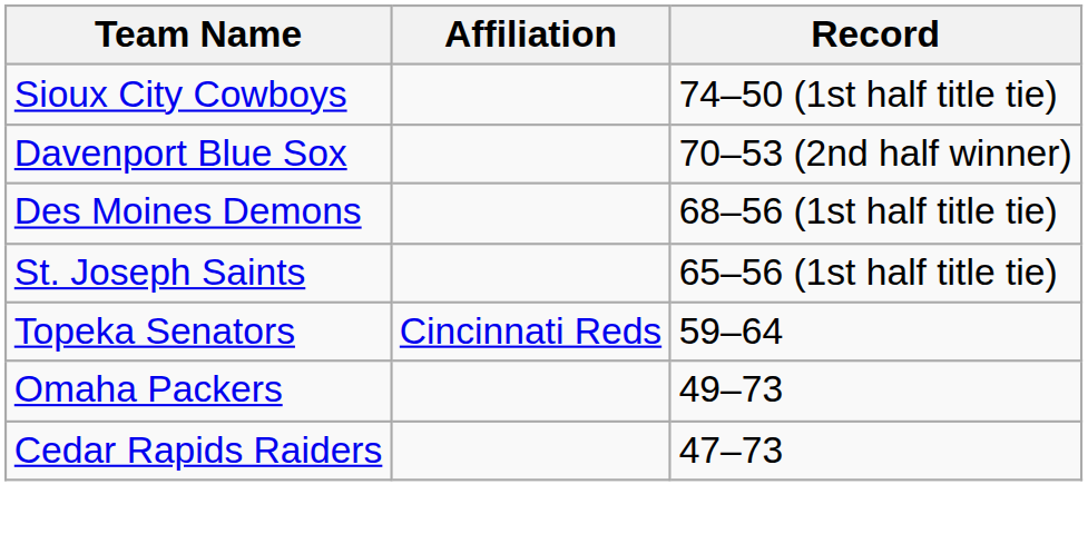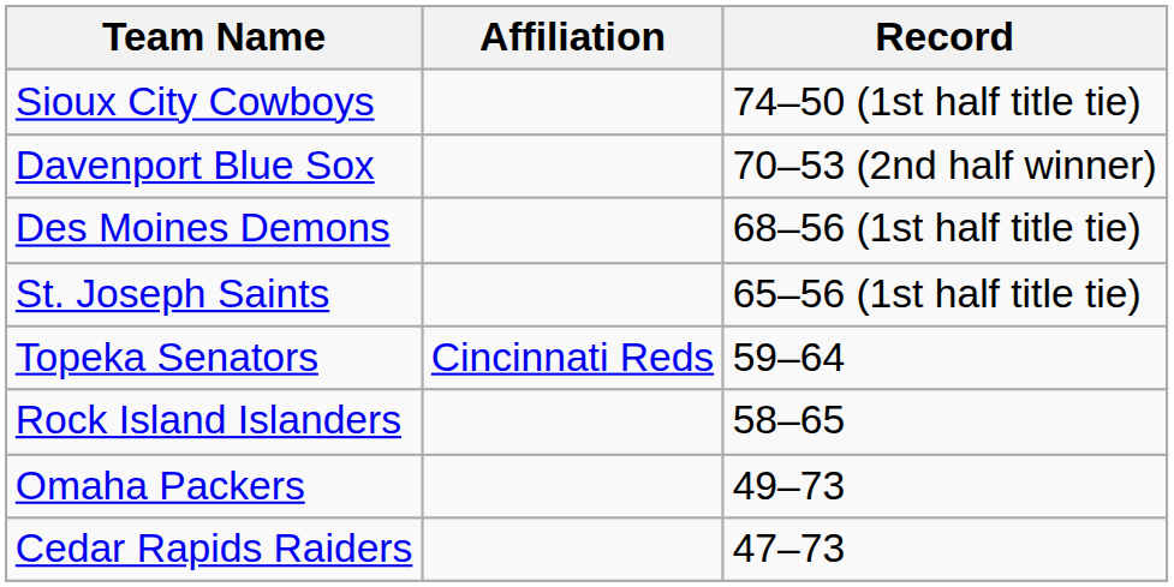+ row: Rock Island Islanders | 58–65
